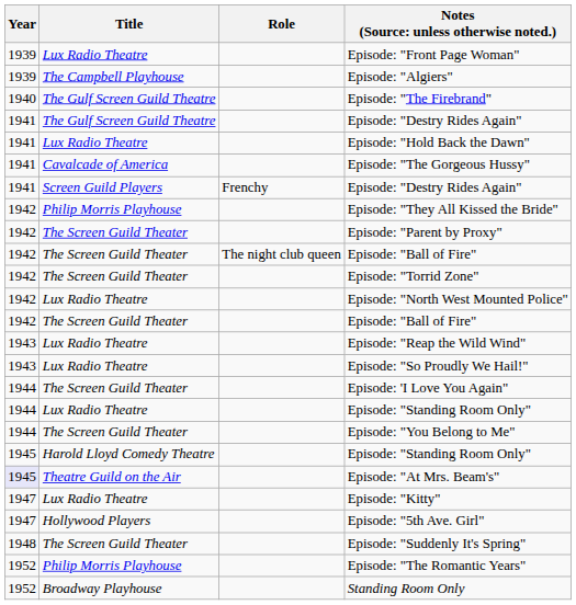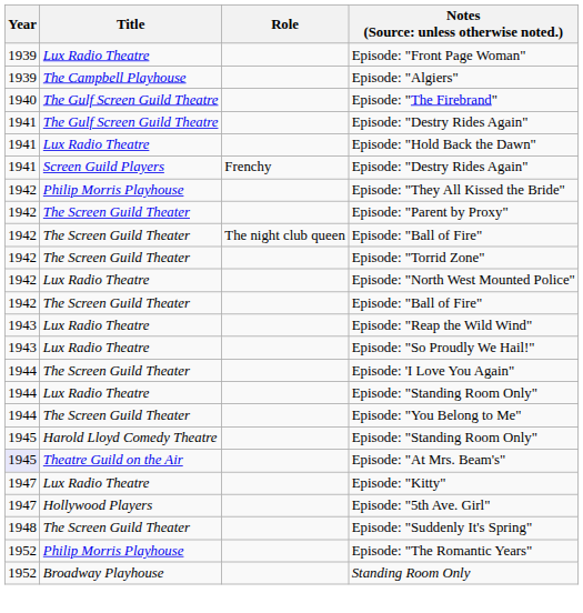- row: 1941 | Cavalcade of America | Episode: "The Gorgeous Hussy"
